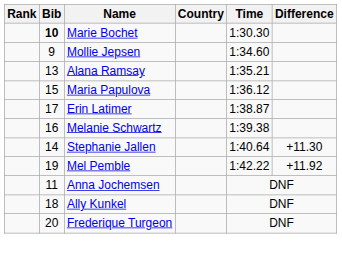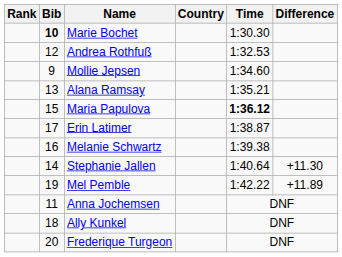+ row: 12 | Andrea Rothfuß | 1:32.53
Maria Papulova | Time: normal -> bold
Mel Pemble | Difference: +11.92 -> +11.89
